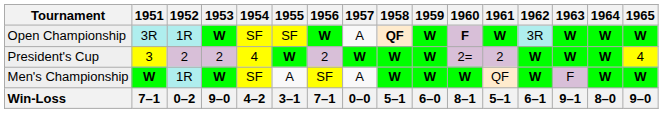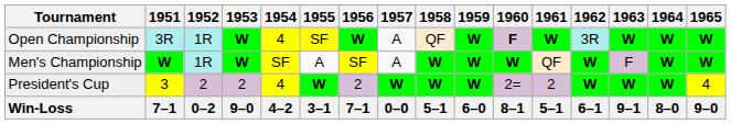Open Championship | 1954: SF -> 4
Open Championship | 1958: bold -> normal
rows swapped: Men's Championship <-> President's Cup
